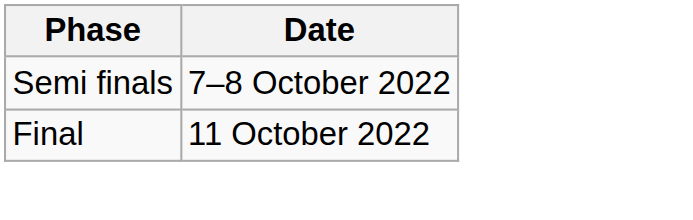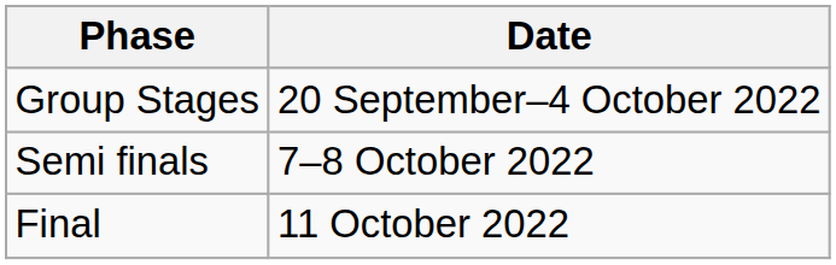+ row: Group Stages | 20 September–4 October 2022
